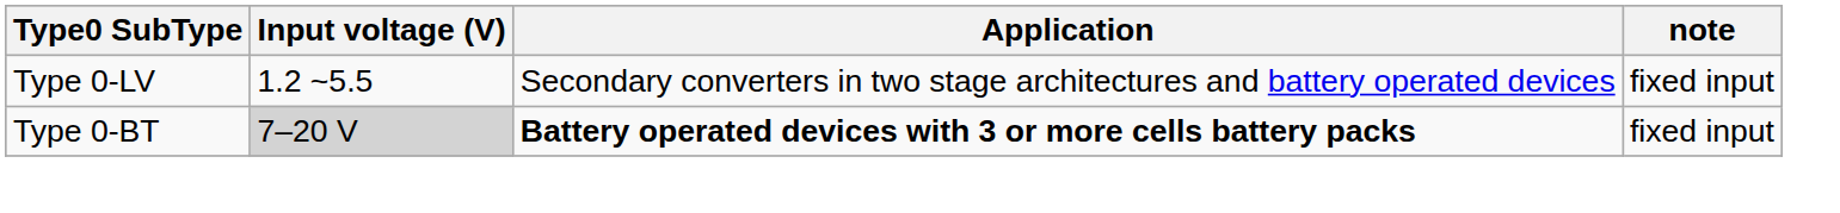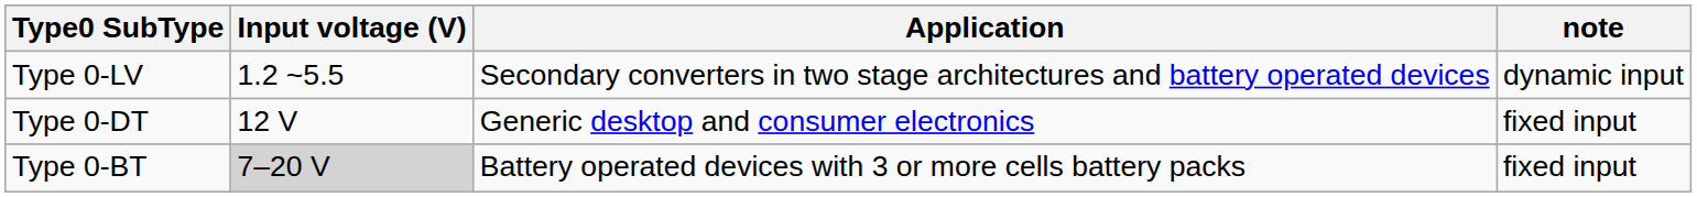Type 0-LV | note: fixed input -> dynamic input
+ row: Type 0-DT | 12 V | Generic desktop and consumer electronics | fixed input
Type 0-BT | Application: bold -> normal
